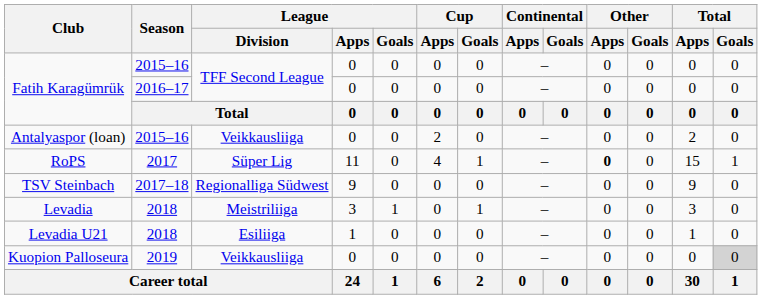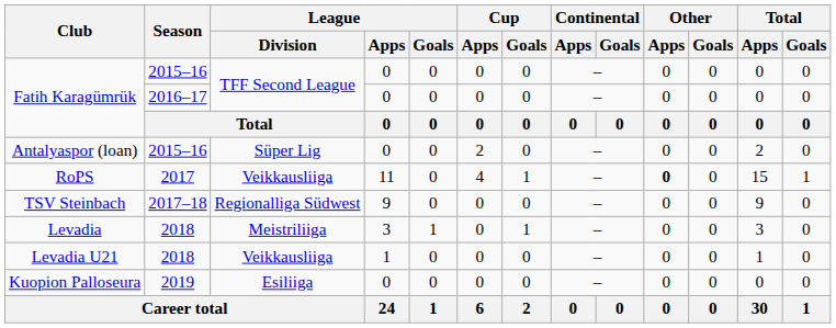Antalyaspor (loan) | League / Division: Veikkausliiga -> Süper Lig
RoPS | League / Division: Süper Lig -> Veikkausliiga
Levadia U21 | League / Division: Esiliiga -> Veikkausliiga
Kuopion Palloseura | League / Division: Veikkausliiga -> Esiliiga
Kuopion Palloseura | Total / Goals: lightgrey background -> no background
